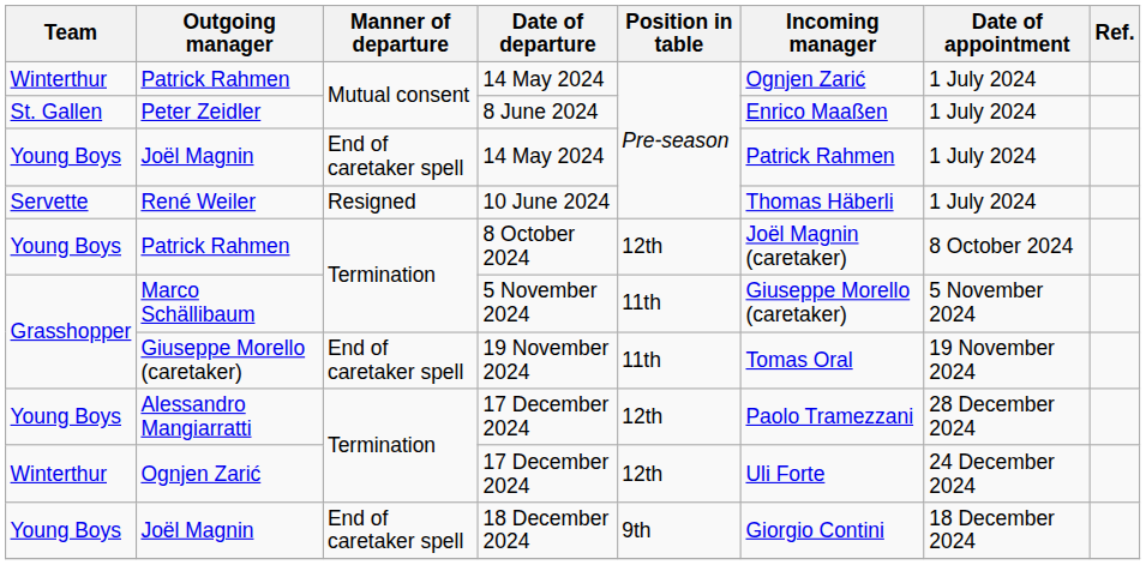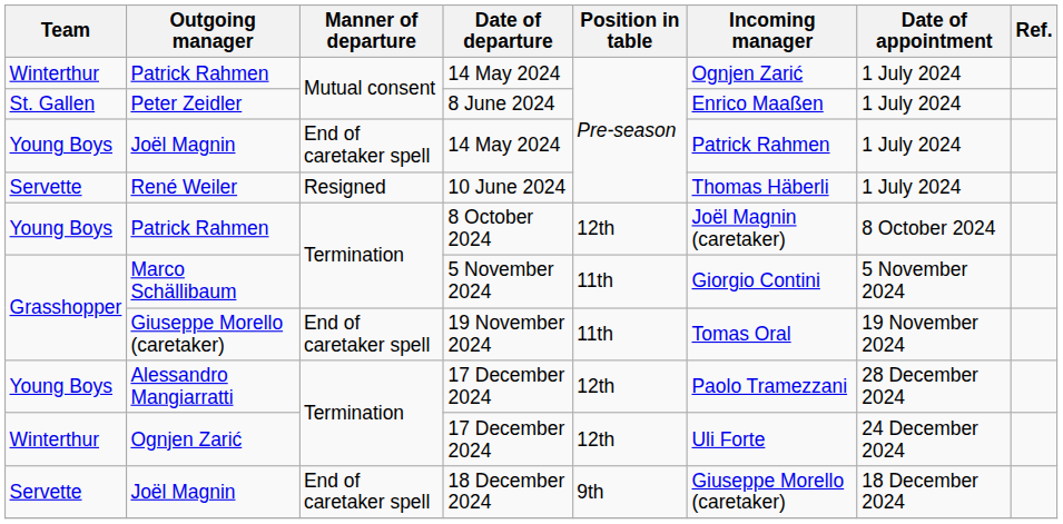Marco Schällibaum | Incoming manager: Giuseppe Morello (caretaker) -> Giorgio Contini
Joël Magnin / 18 December 2024 | Team: Young Boys -> Servette
Joël Magnin / 18 December 2024 | Incoming manager: Giorgio Contini -> Giuseppe Morello (caretaker)
